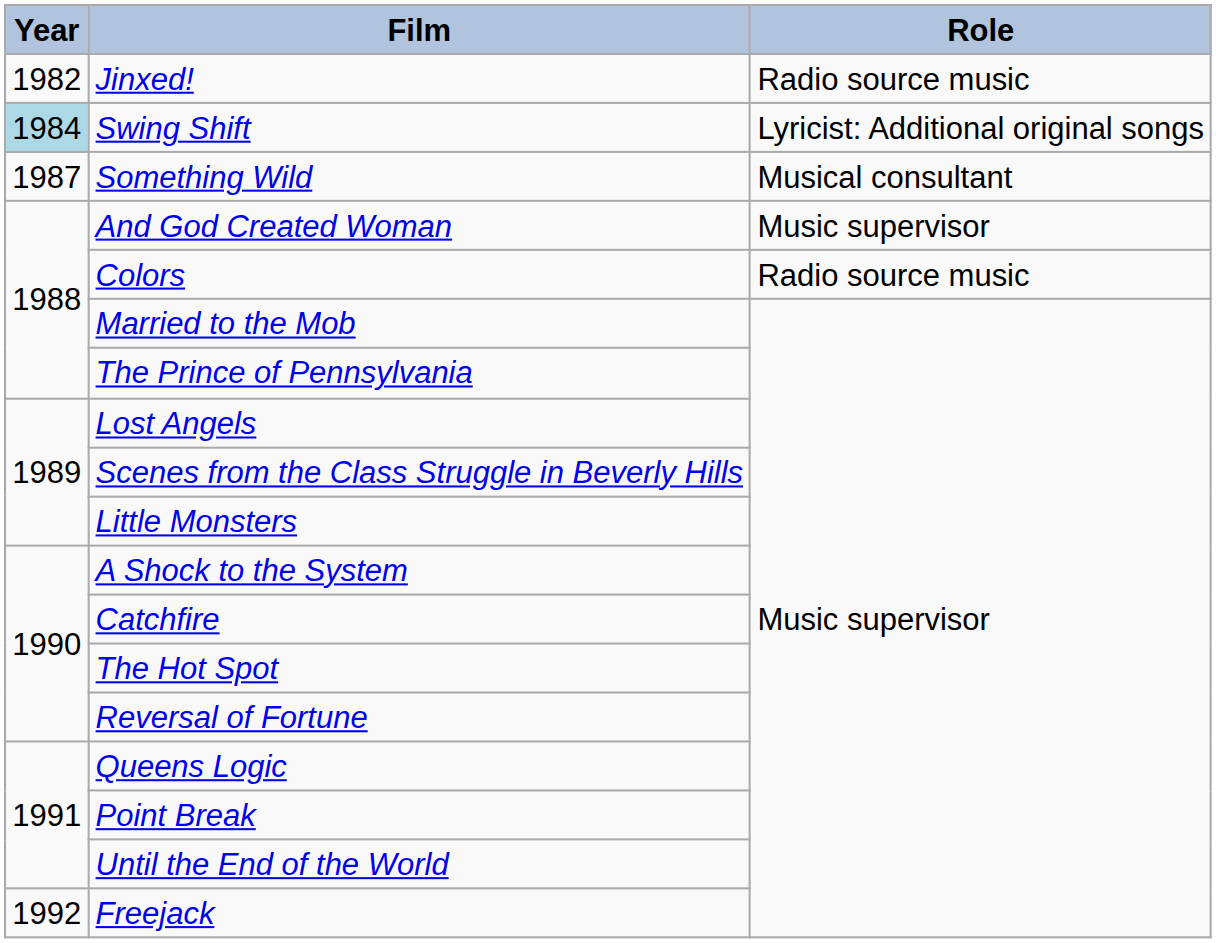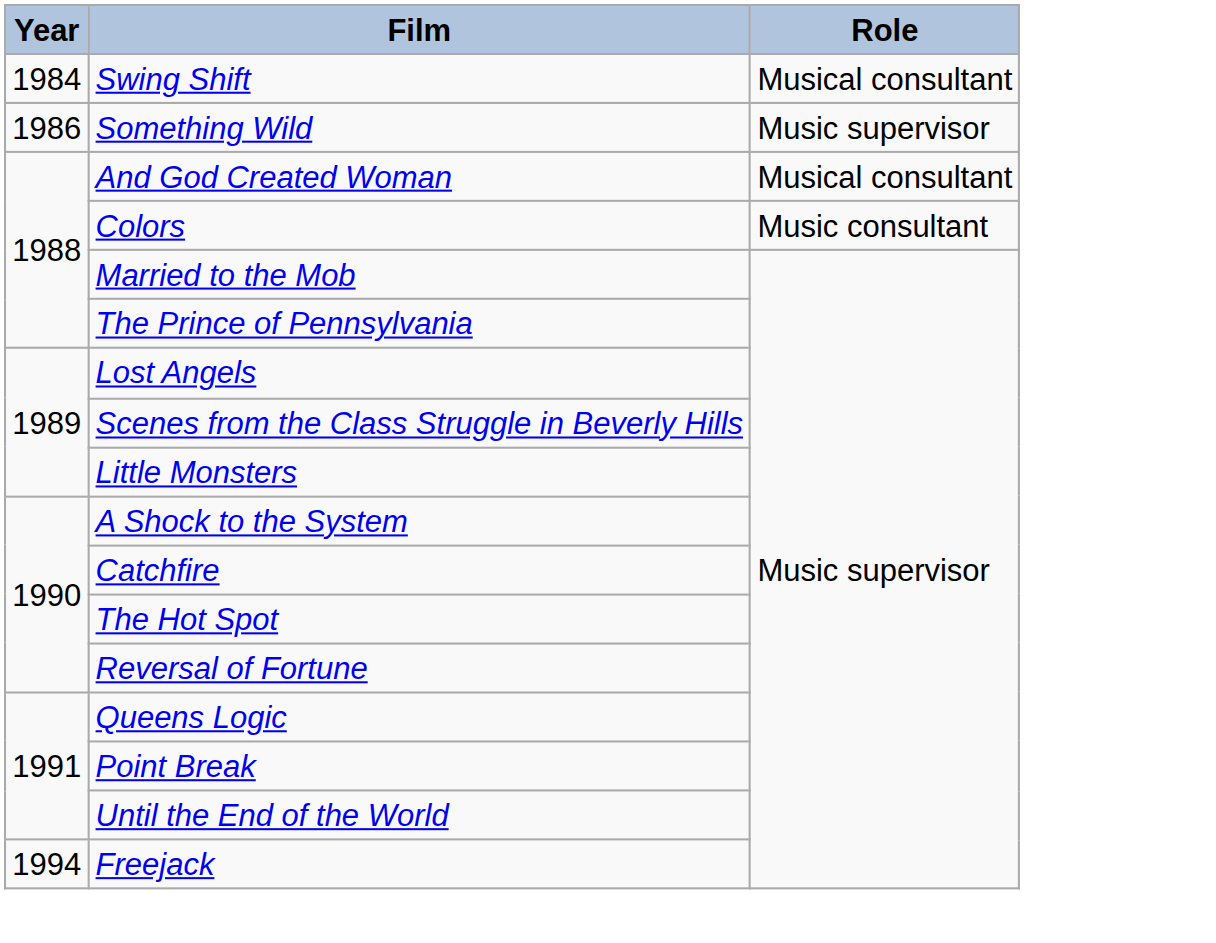- row: 1982 | Jinxed! | Radio source music
Swing Shift | Year: lightblue background -> no background
Swing Shift | Role: Lyricist: Additional original songs -> Musical consultant
Something Wild | Year: 1987 -> 1986
Something Wild | Role: Musical consultant -> Music supervisor
And God Created Woman | Role: Music supervisor -> Musical consultant
Colors | Role: Radio source music -> Music consultant
Freejack | Year: 1992 -> 1994
